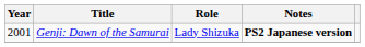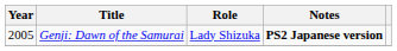Genji: Dawn of the Samurai | Year: 2001 -> 2005
